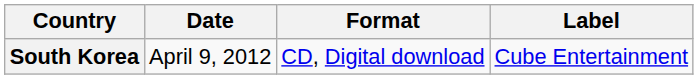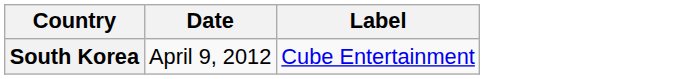- column: Format | CD, Digital download
